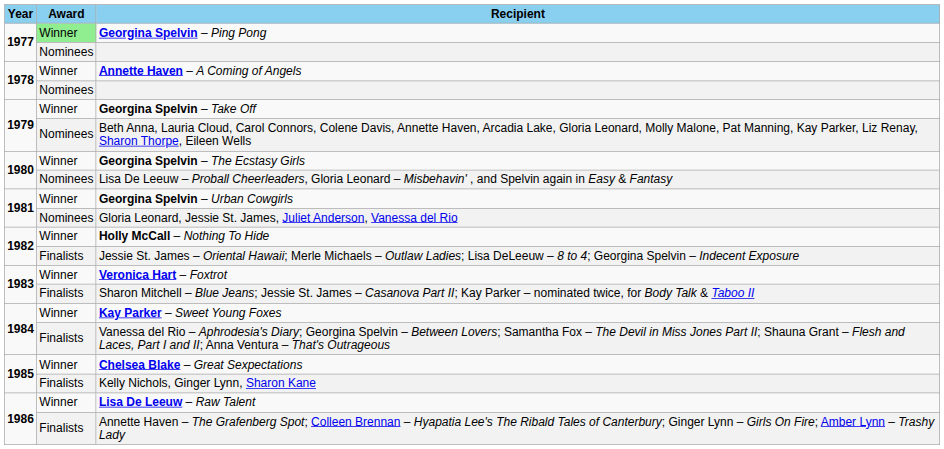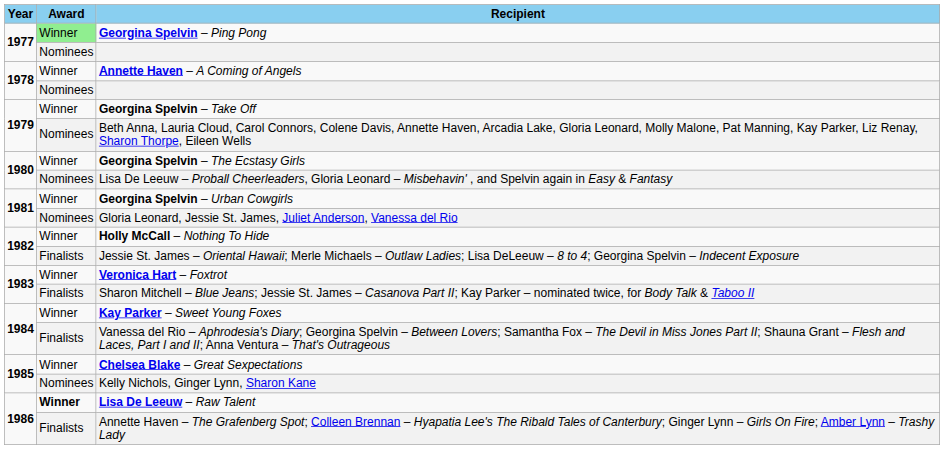Kelly Nichols, Ginger Lynn, Sharon Kane | Award: Finalists -> Nominees
Lisa De Leeuw – Raw Talent | Award: normal -> bold
